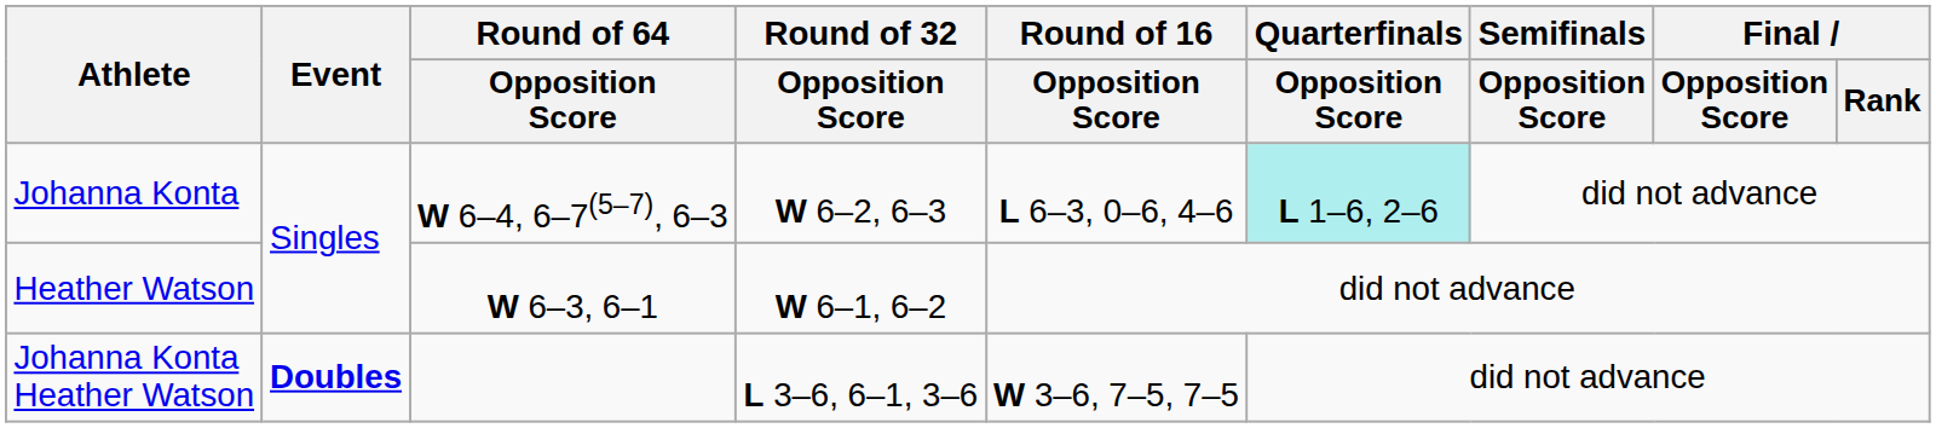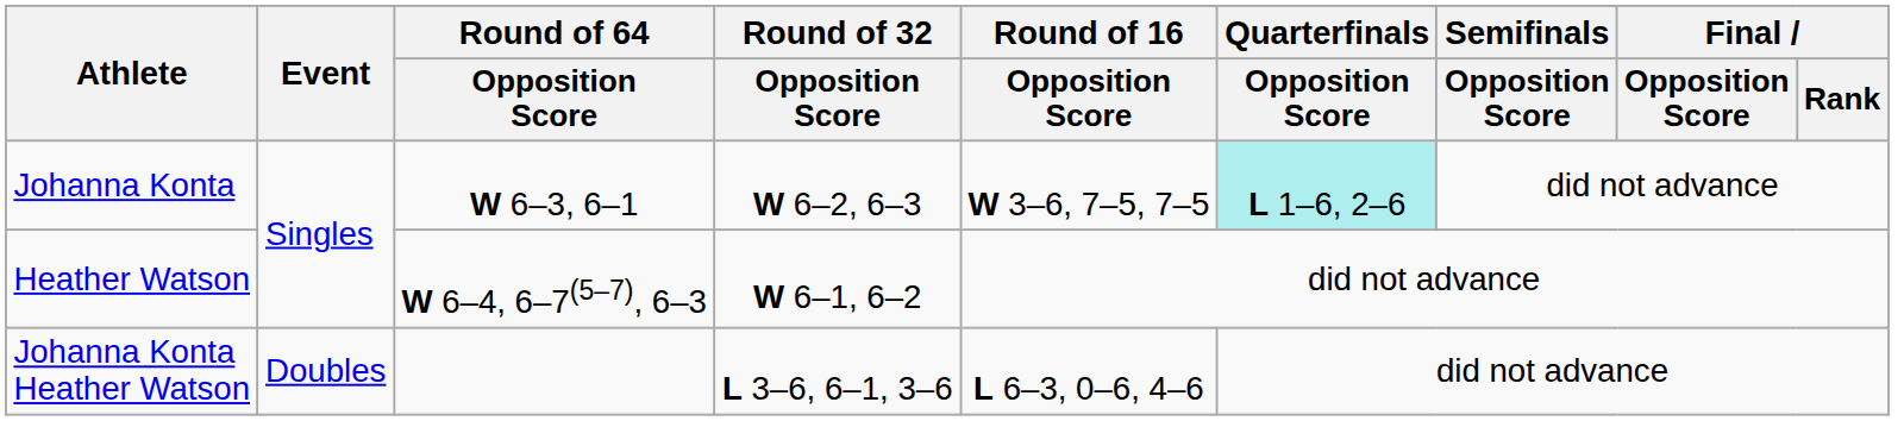Johanna Konta | Round of 64 / Opposition Score: W 6–4, 6–7(5–7), 6–3 -> W 6–3, 6–1
Johanna Konta | Round of 16 / Opposition Score: L 6–3, 0–6, 4–6 -> W 3–6, 7–5, 7–5
Heather Watson | Round of 64 / Opposition Score: W 6–3, 6–1 -> W 6–4, 6–7(5–7), 6–3
Johanna Konta Heather Watson | Event: bold -> normal
Johanna Konta Heather Watson | Round of 16 / Opposition Score: W 3–6, 7–5, 7–5 -> L 6–3, 0–6, 4–6
